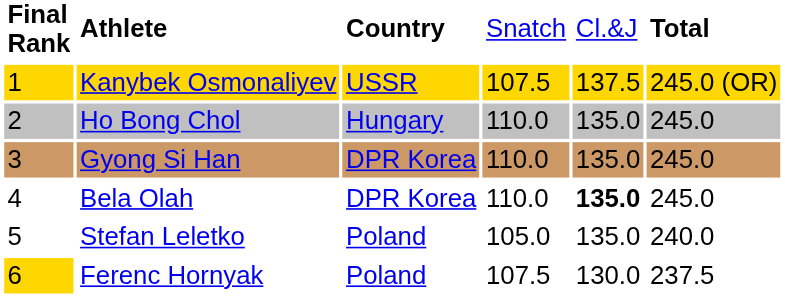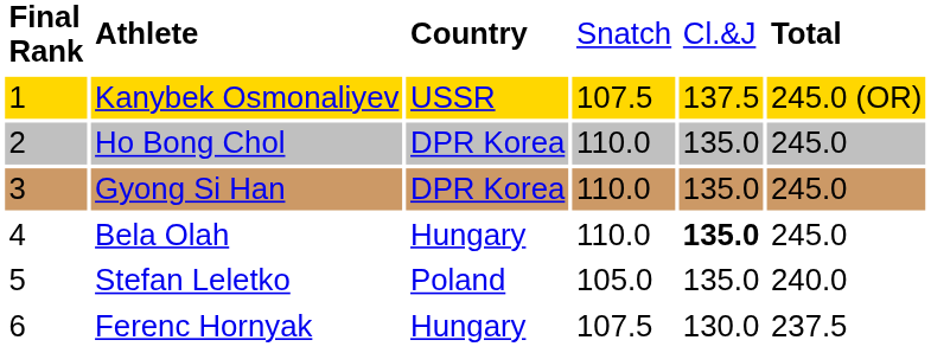Ho Bong Chol | column 3: Hungary -> DPR Korea
Bela Olah | column 3: DPR Korea -> Hungary
Ferenc Hornyak | column 1: gold background -> no background
Ferenc Hornyak | column 3: Poland -> Hungary
